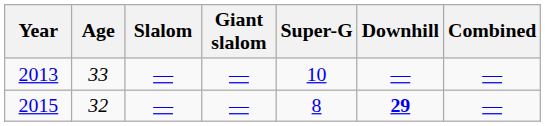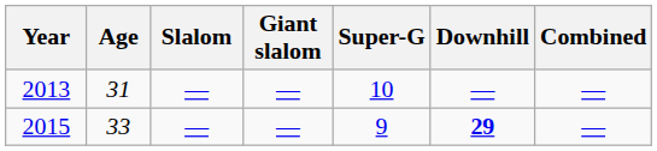2013 | Age: 33 -> 31
2015 | Age: 32 -> 33
2015 | Super-G: 8 -> 9
